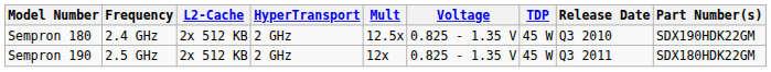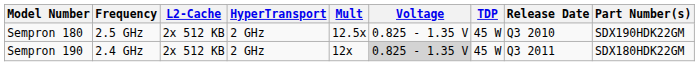Sempron 180 | Frequency: 2.4 GHz -> 2.5 GHz
Sempron 190 | Frequency: 2.5 GHz -> 2.4 GHz
Sempron 190 | Voltage: no background -> lightgrey background
